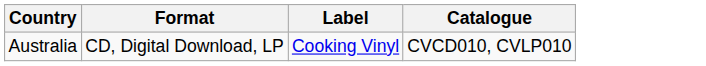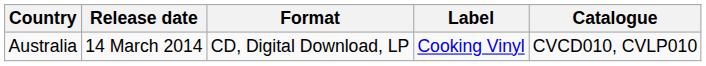+ column: Release date | 14 March 2014
